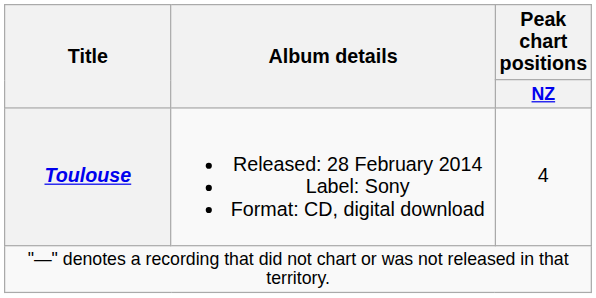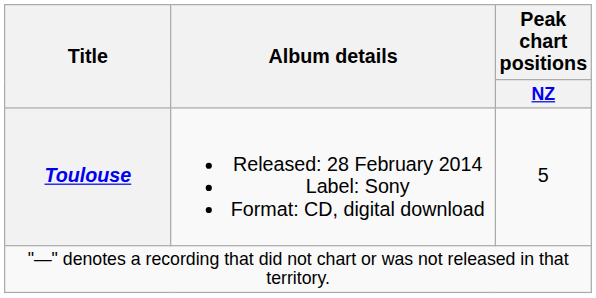Toulouse | Peak chart positions / NZ: 4 -> 5
